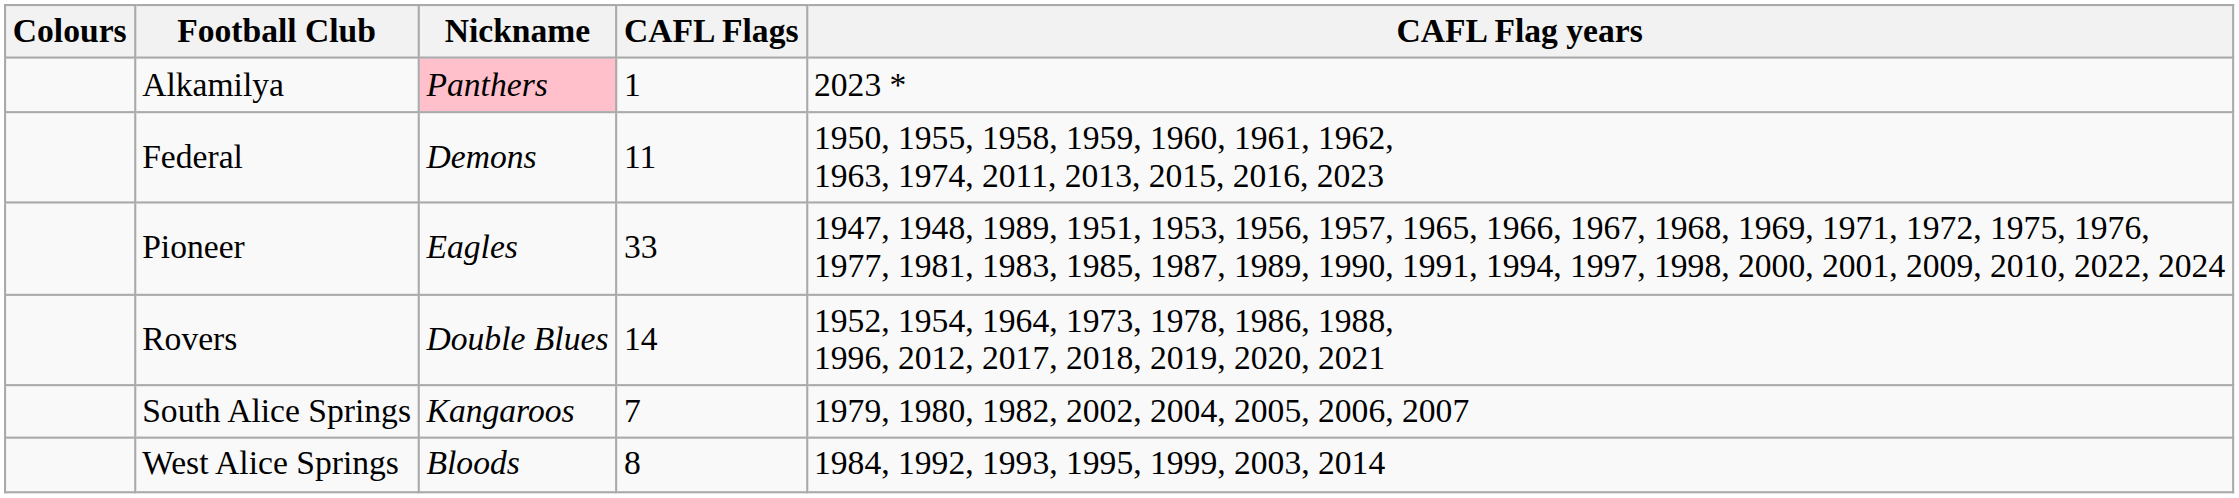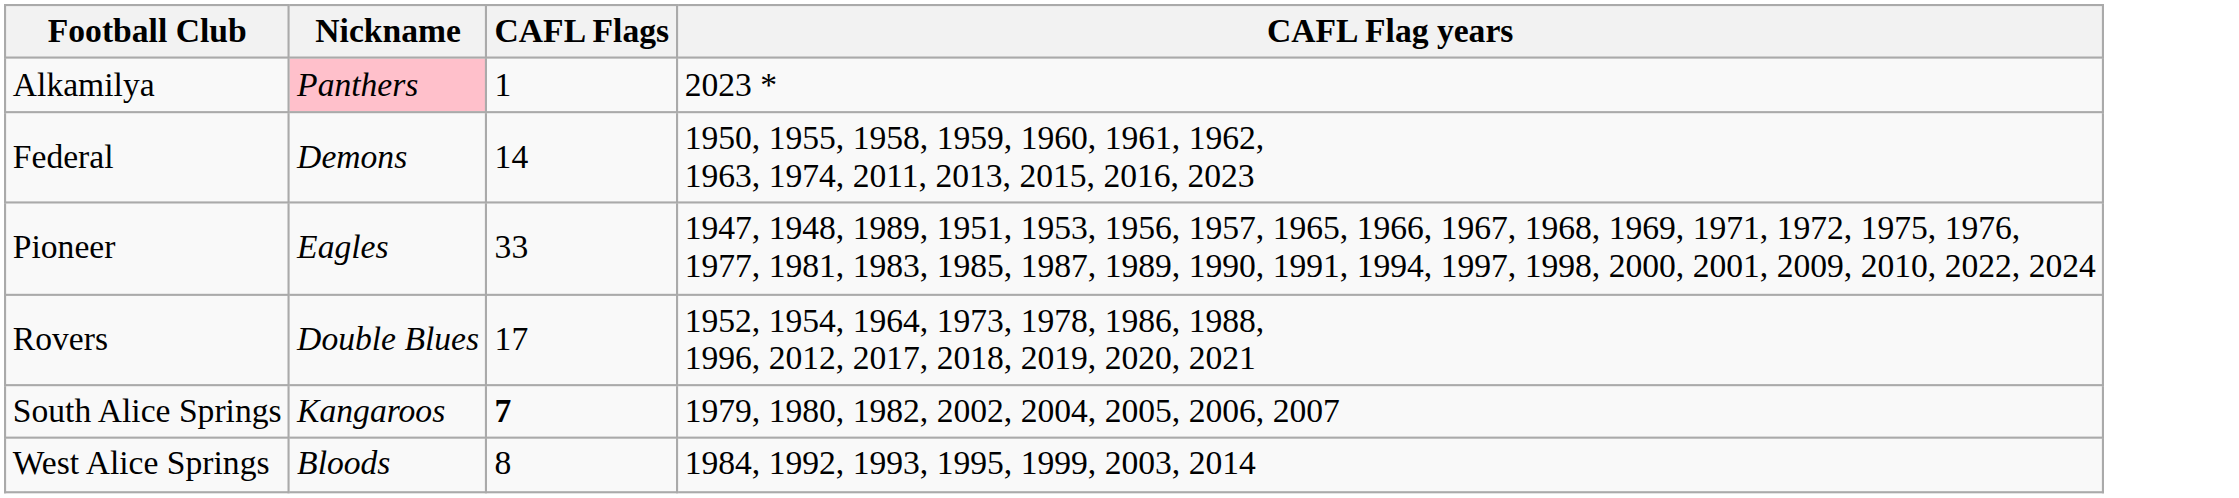- column: Colours
Federal | CAFL Flags: 11 -> 14
Rovers | CAFL Flags: 14 -> 17
South Alice Springs | CAFL Flags: normal -> bold
